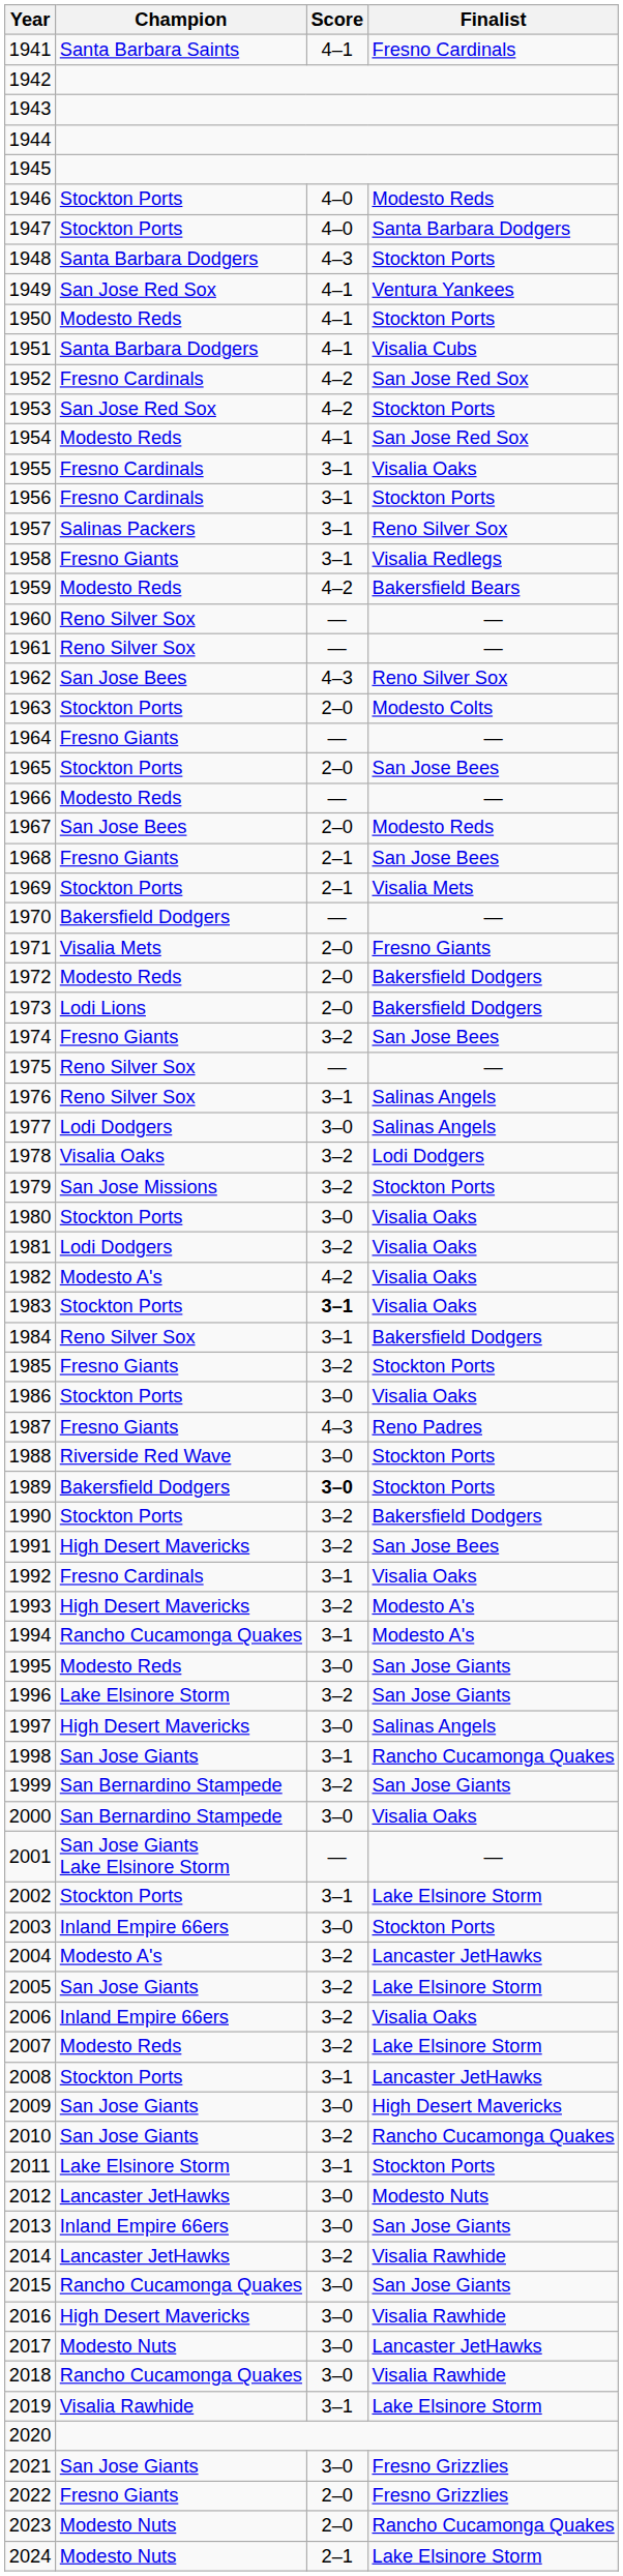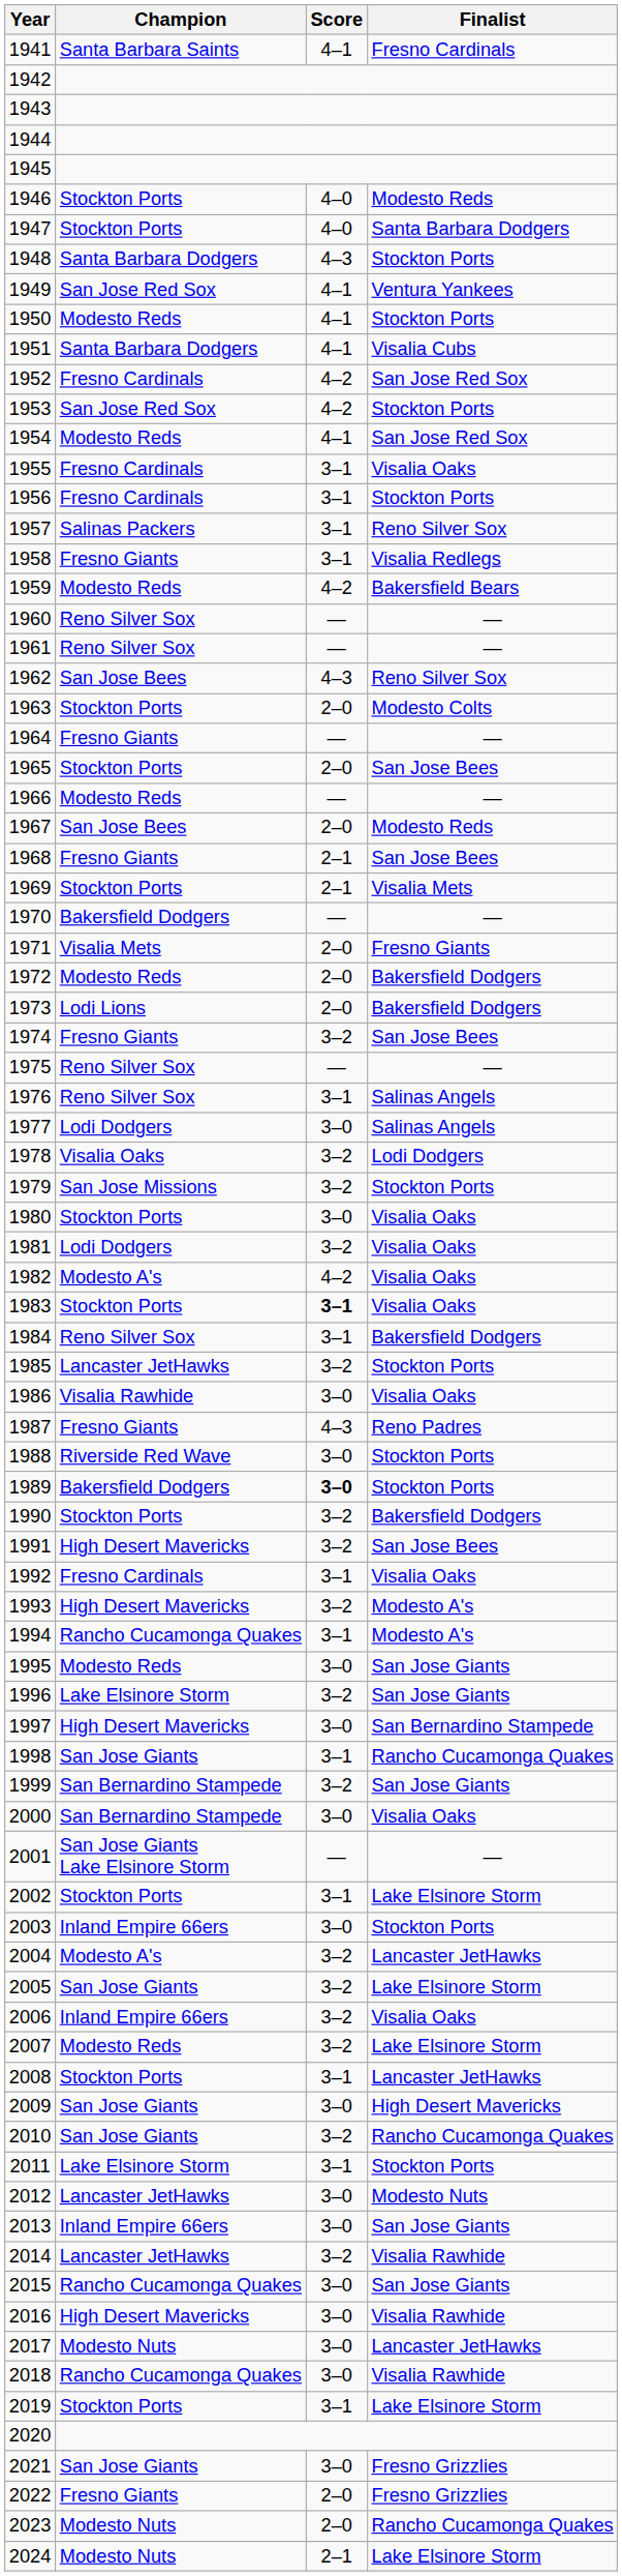1985 | Champion: Fresno Giants -> Lancaster JetHawks
1986 | Champion: Stockton Ports -> Visalia Rawhide
1997 | Finalist: Salinas Angels -> San Bernardino Stampede
2019 | Champion: Visalia Rawhide -> Stockton Ports
